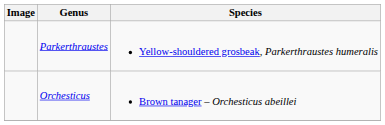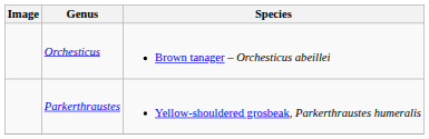rows swapped: Orchesticus <-> Parkerthraustes
